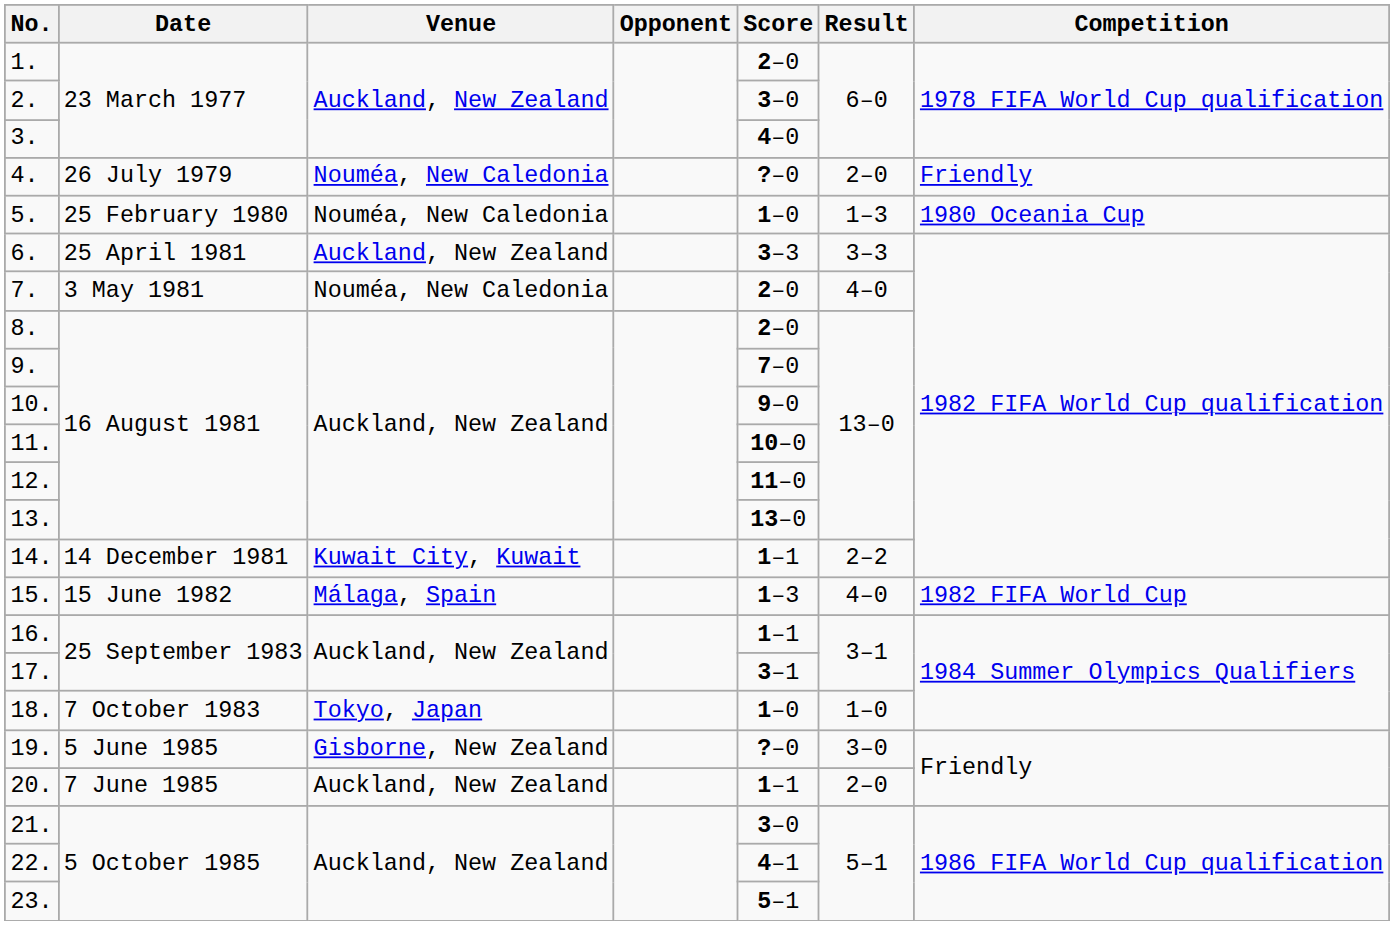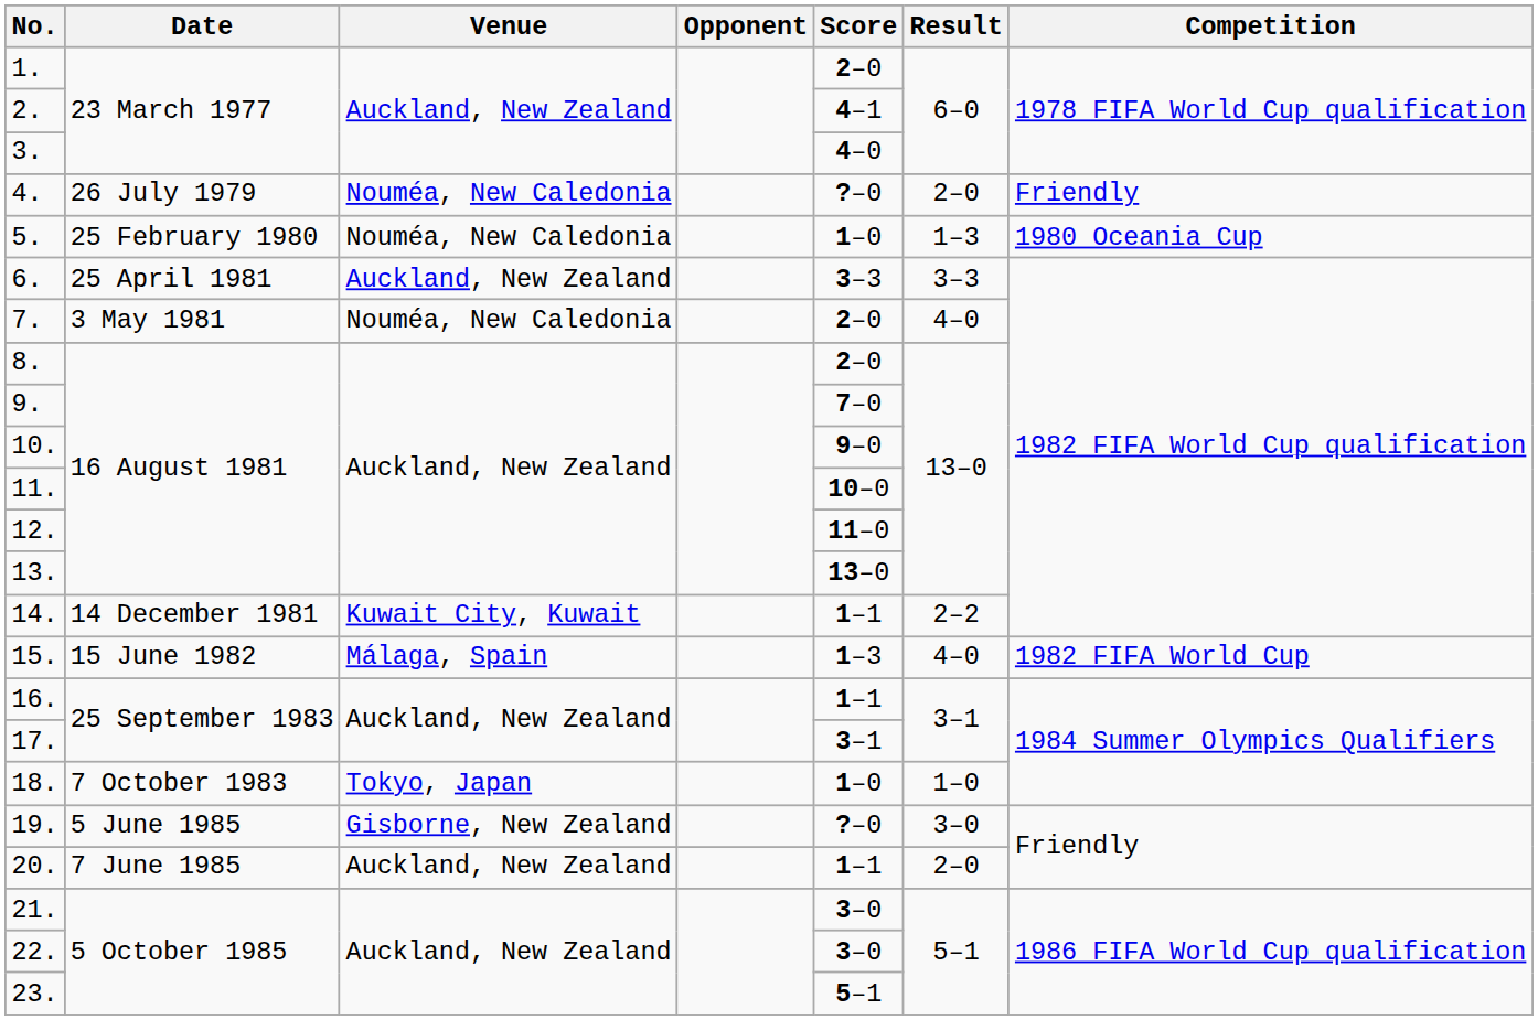2. | Score: 3–0 -> 4–1
22. | Score: 4–1 -> 3–0
